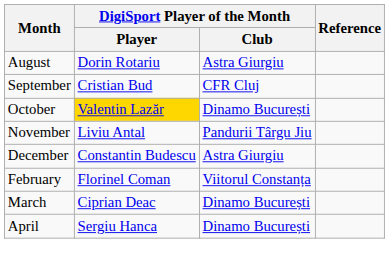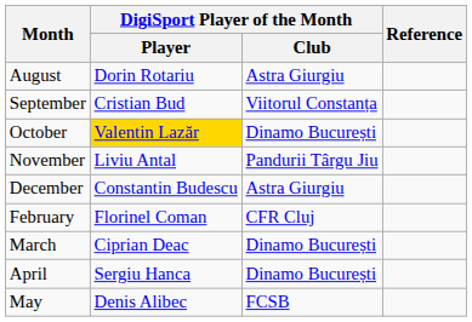September | DigiSport Player of the Month / Club: CFR Cluj -> Viitorul Constanța
February | DigiSport Player of the Month / Club: Viitorul Constanța -> CFR Cluj
+ row: May | Denis Alibec | FCSB
